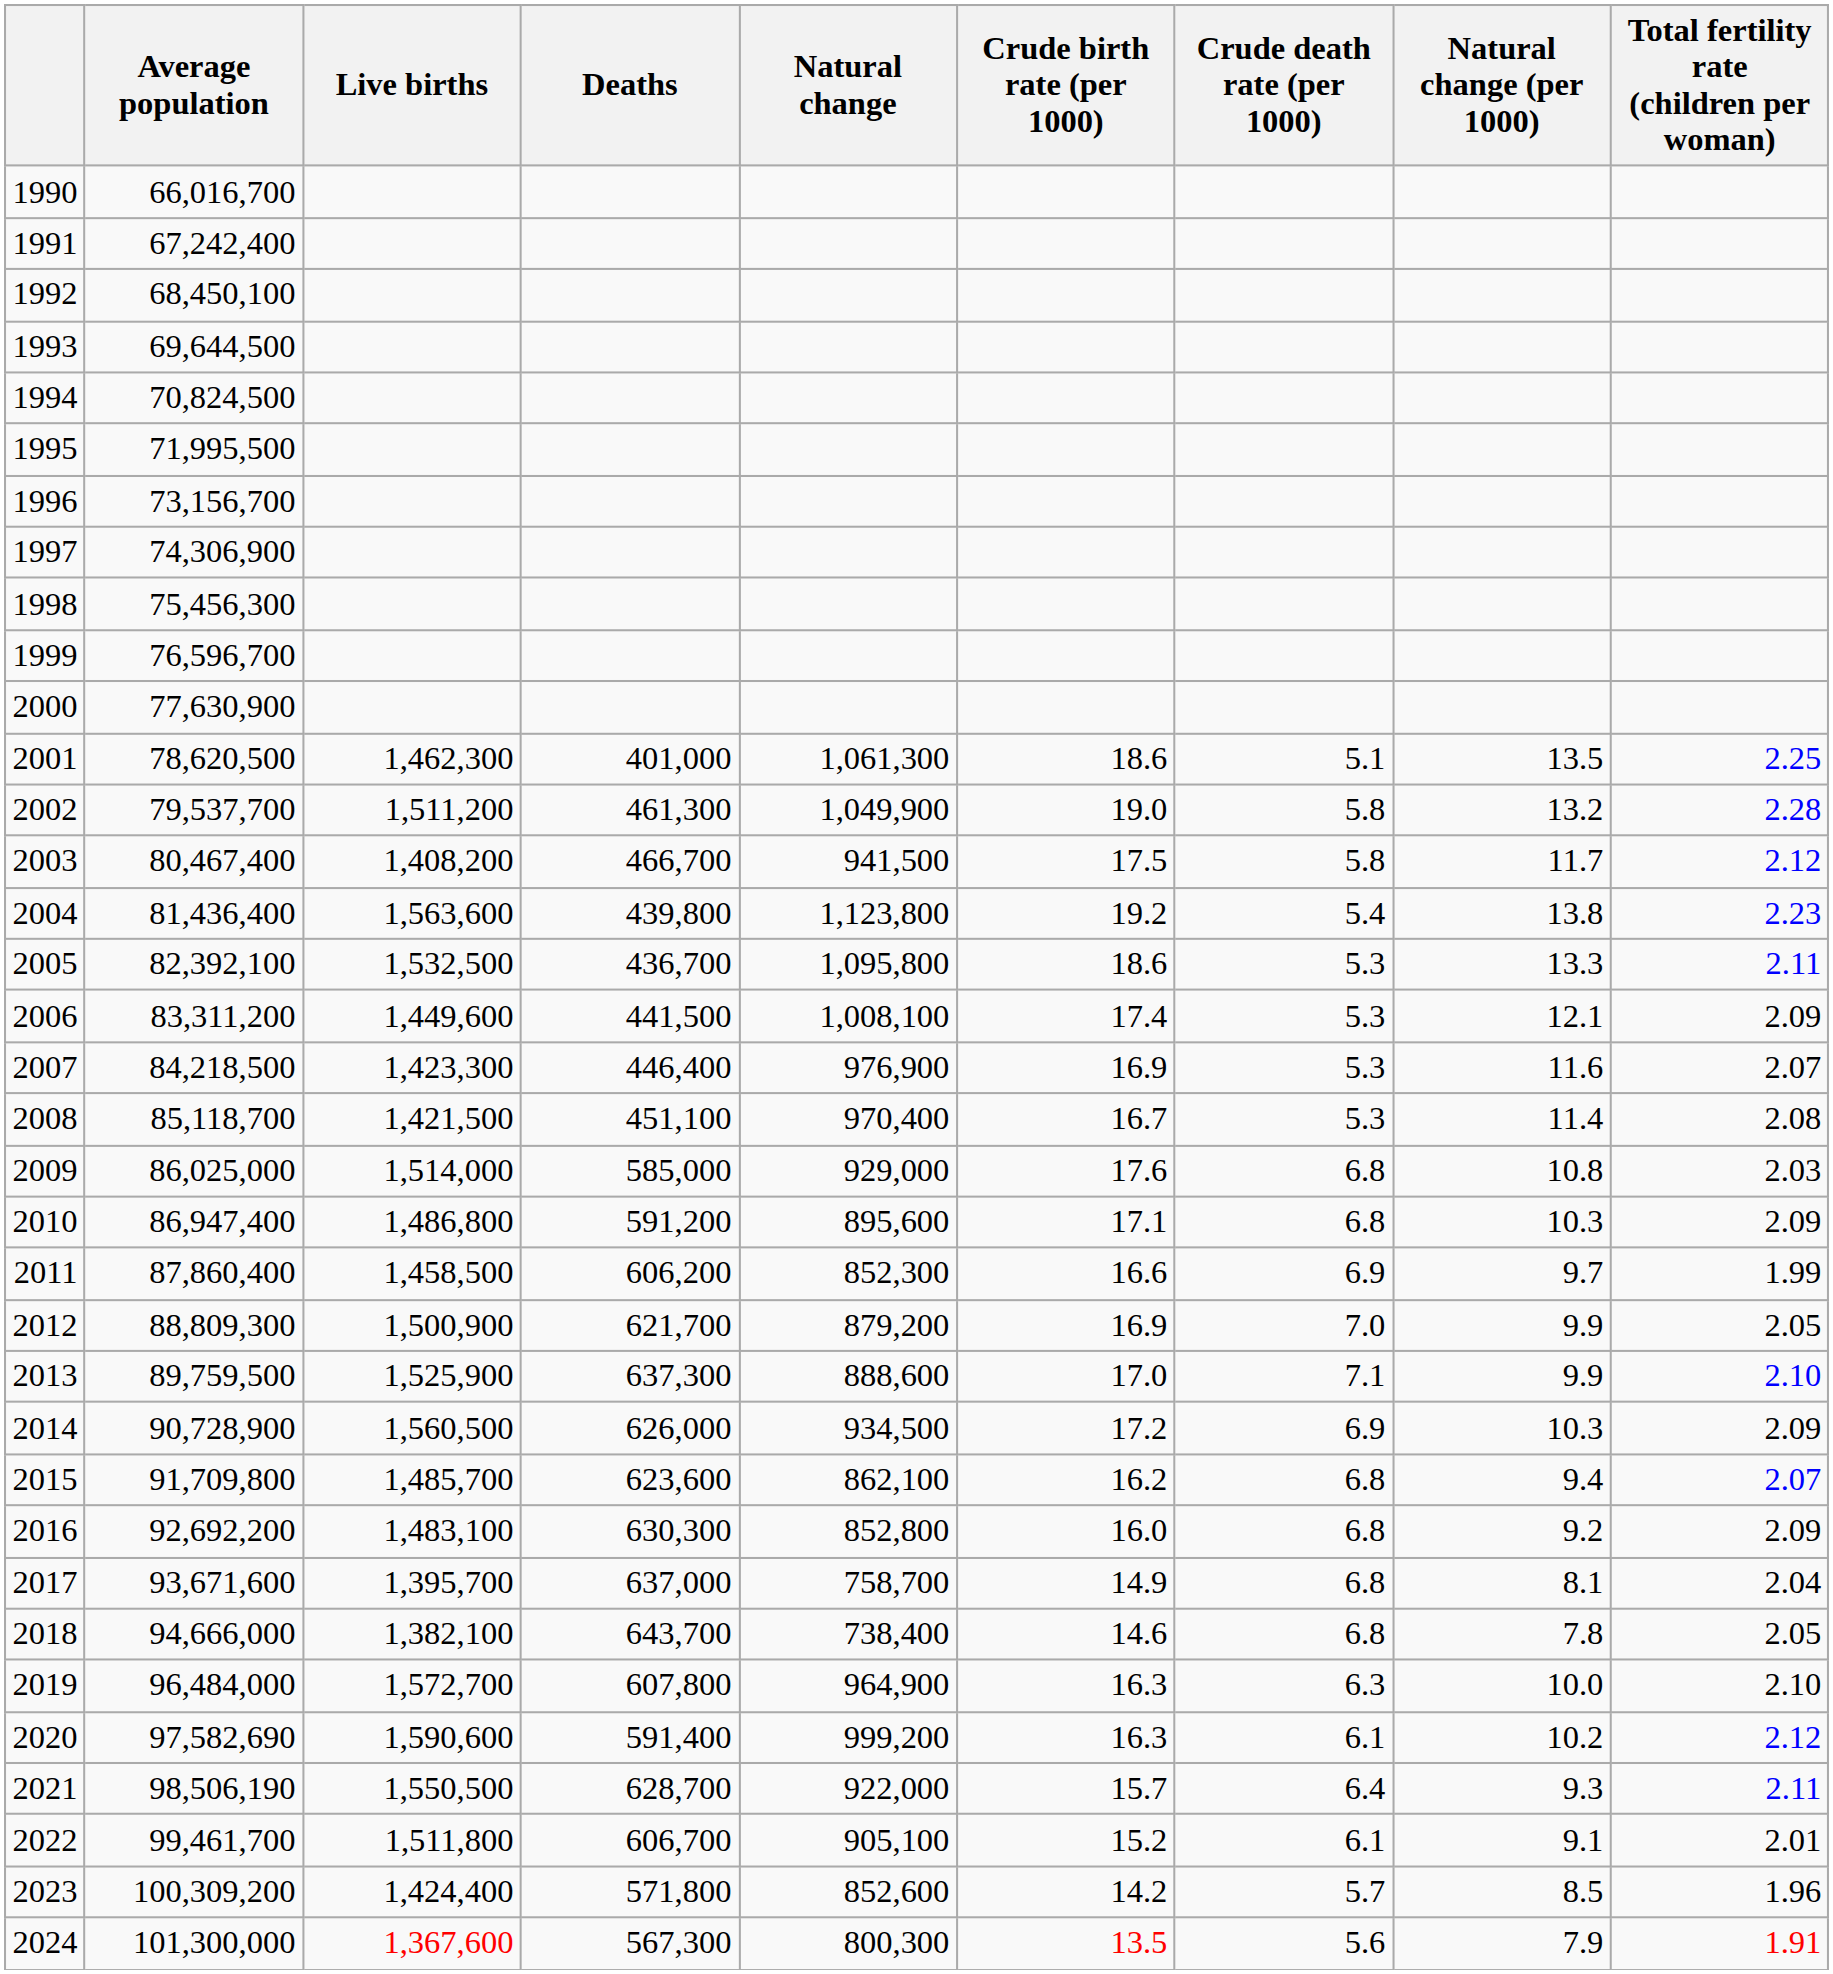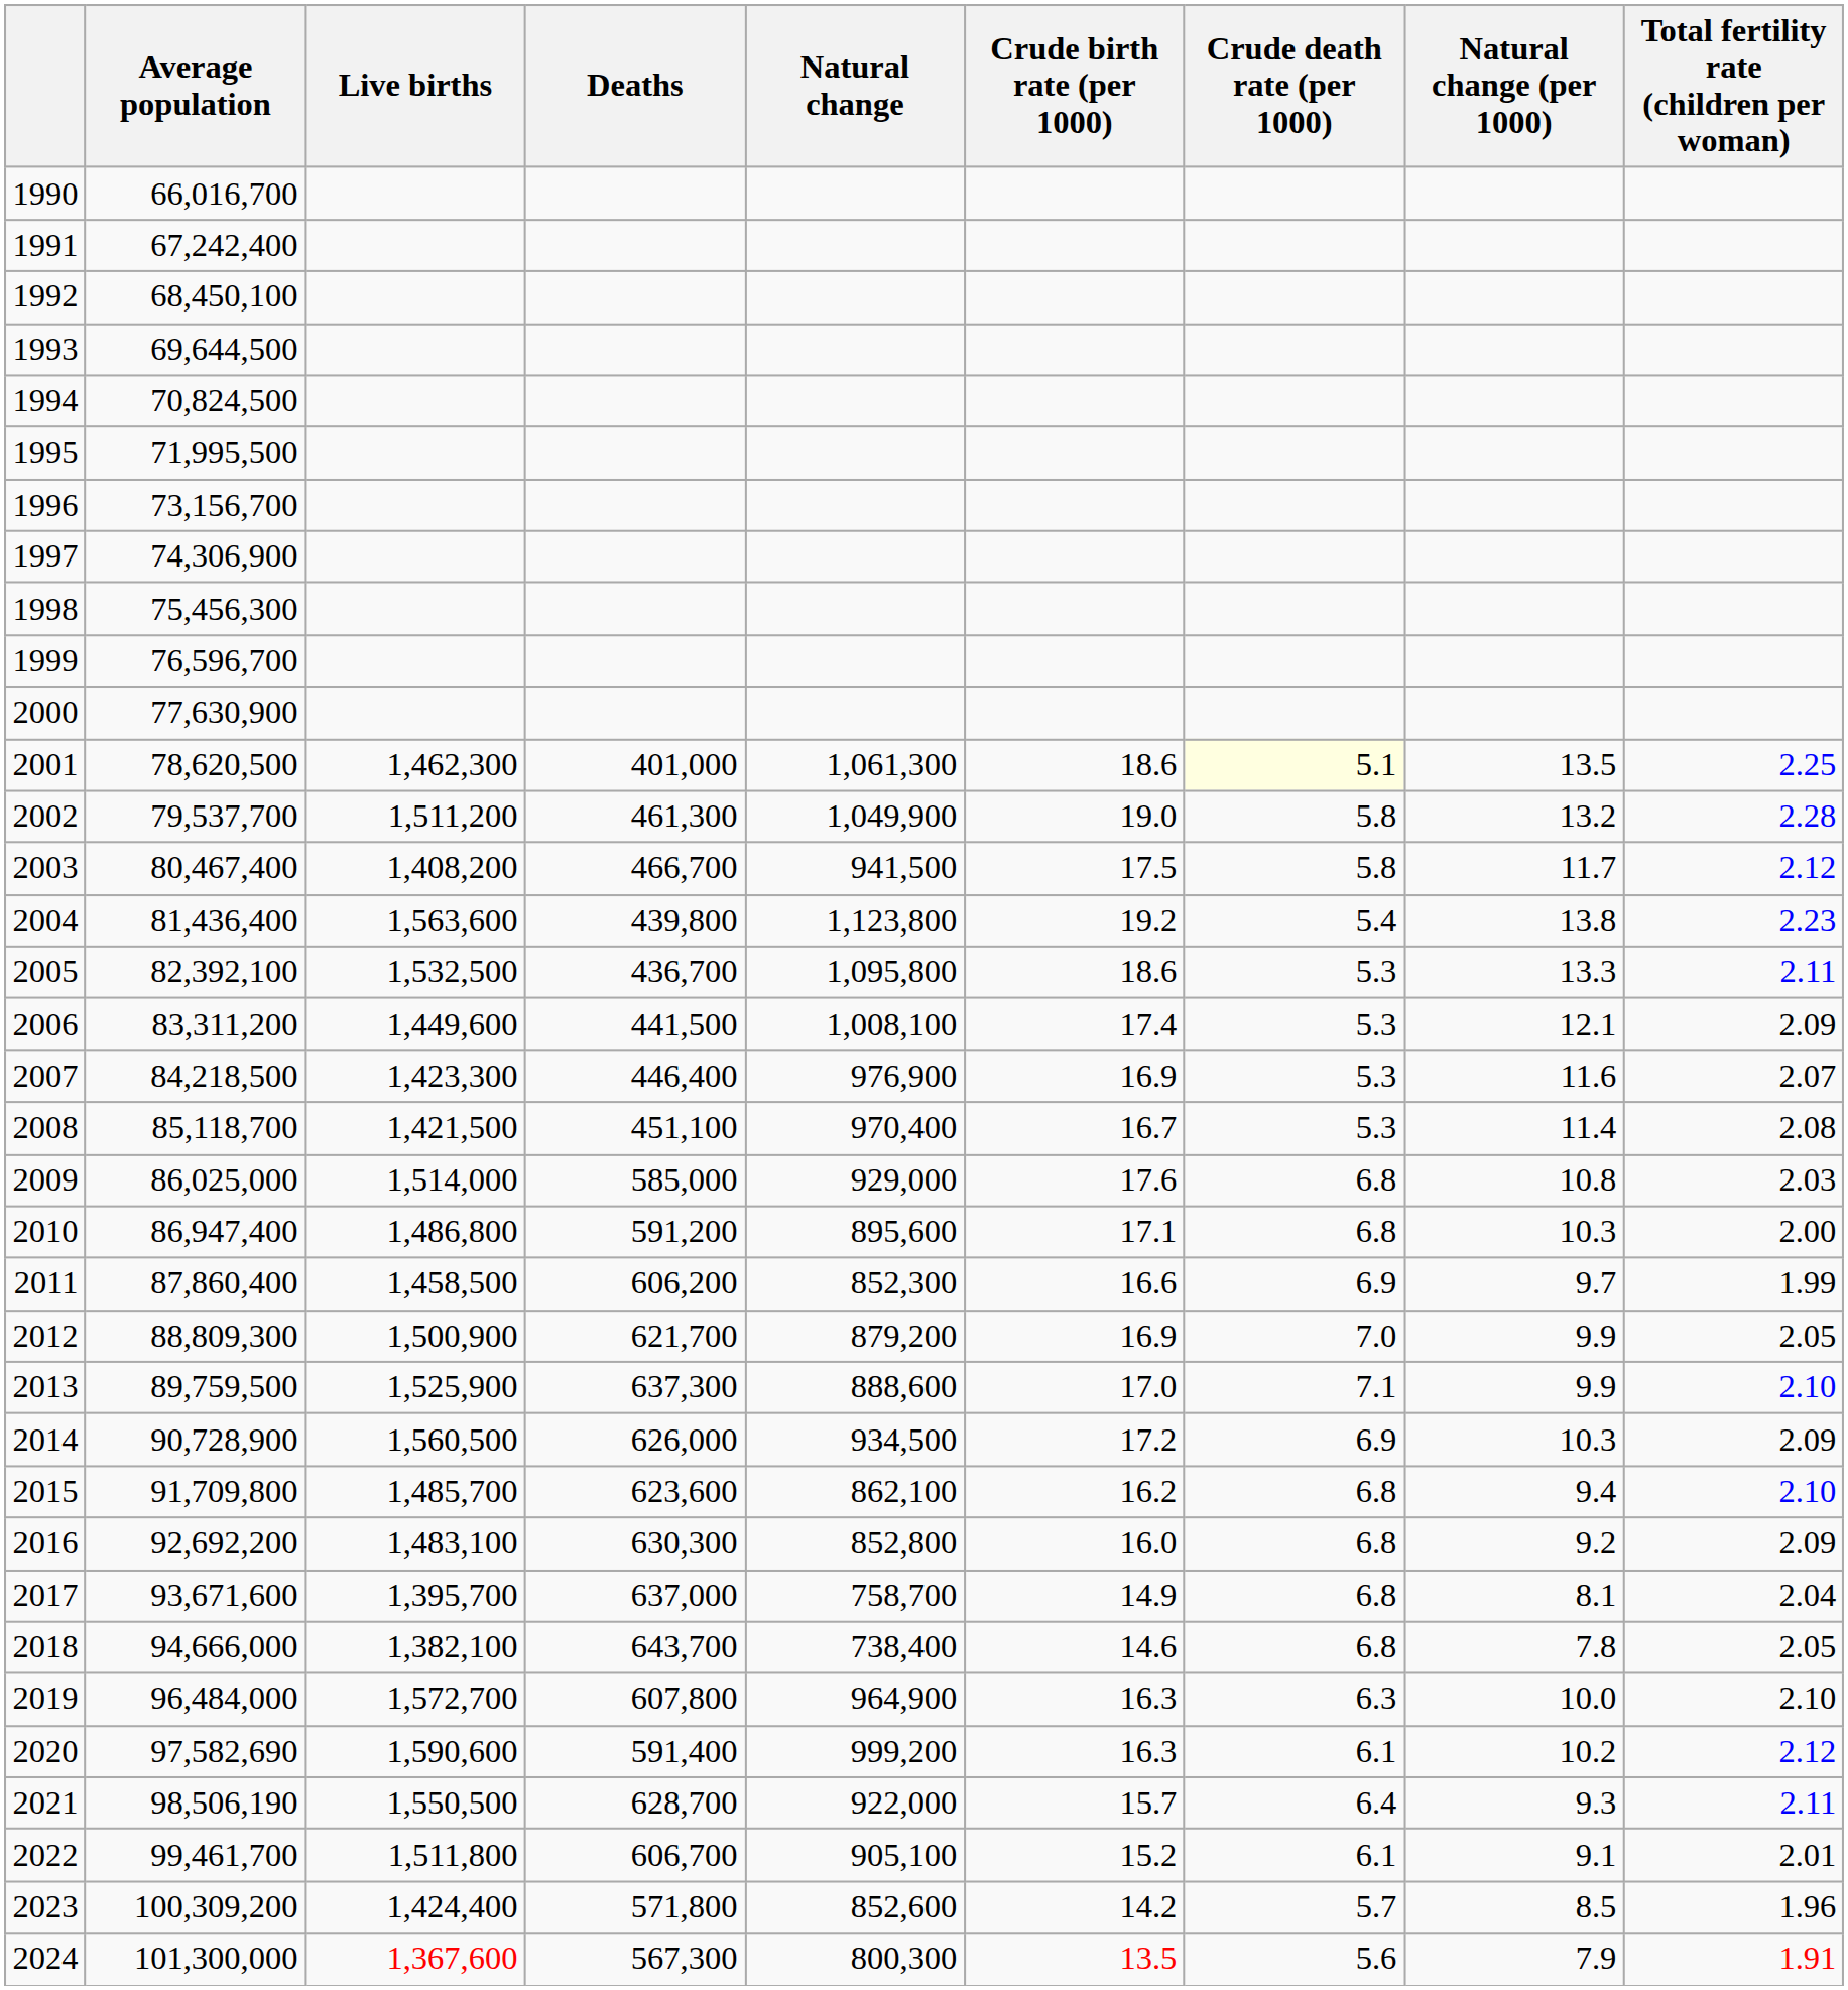2001 | Crude death rate (per 1000): no background -> lightyellow background
2010 | Total fertility rate (children per woman): 2.09 -> 2.00
2015 | Total fertility rate (children per woman): 2.07 -> 2.10
